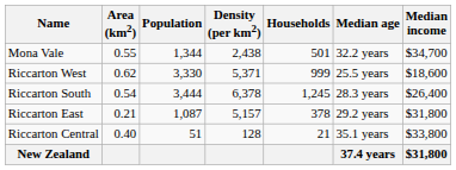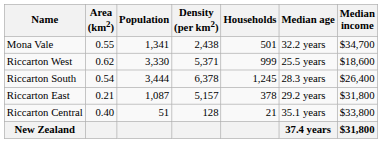Mona Vale | Population: 1,344 -> 1,341
